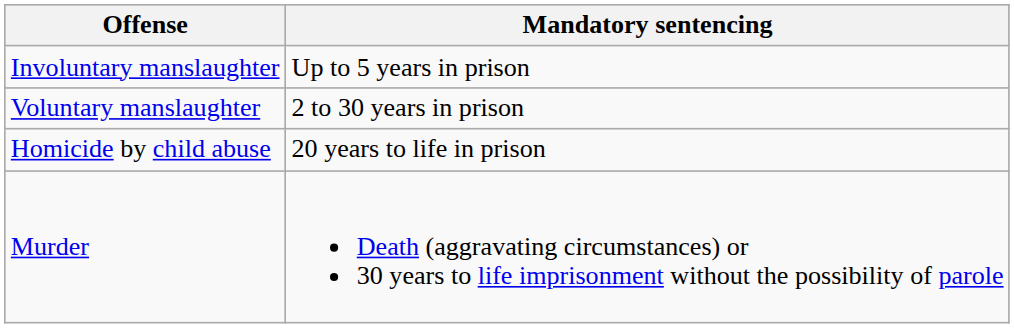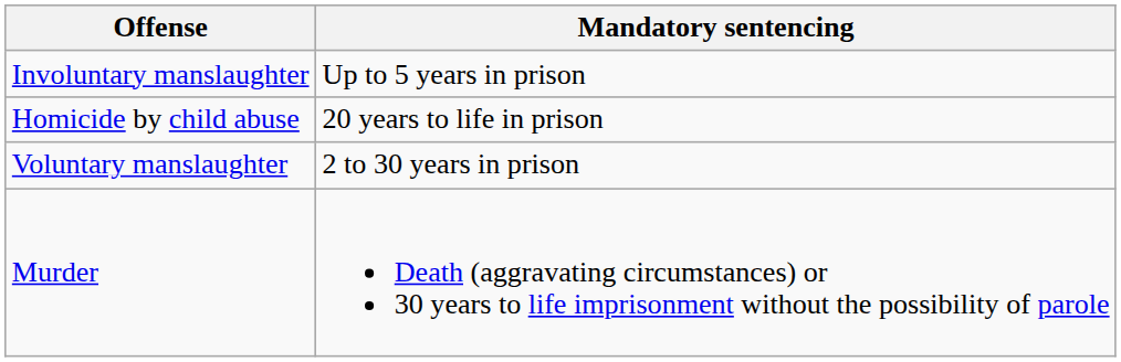rows swapped: Voluntary manslaughter <-> Homicide by child abuse
